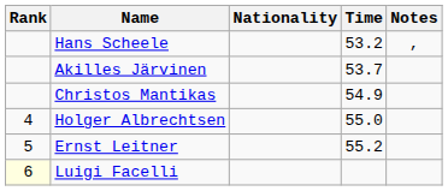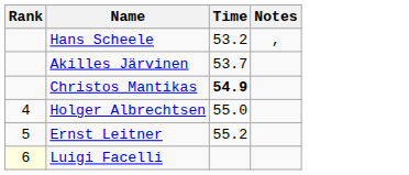- column: Nationality
Christos Mantikas | Time: normal -> bold
